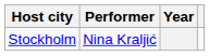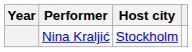columns swapped: Year <-> Host city
